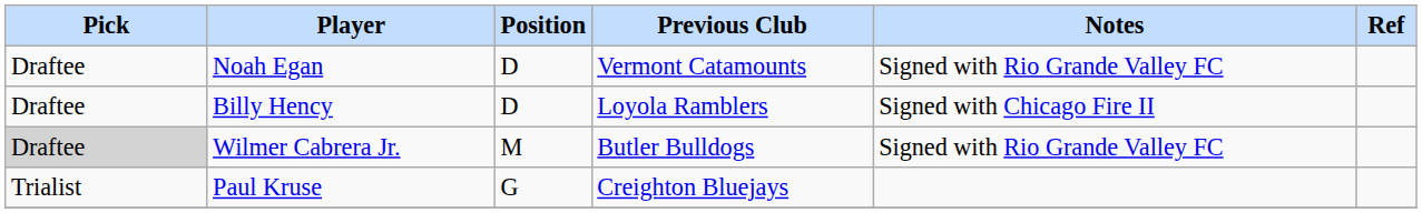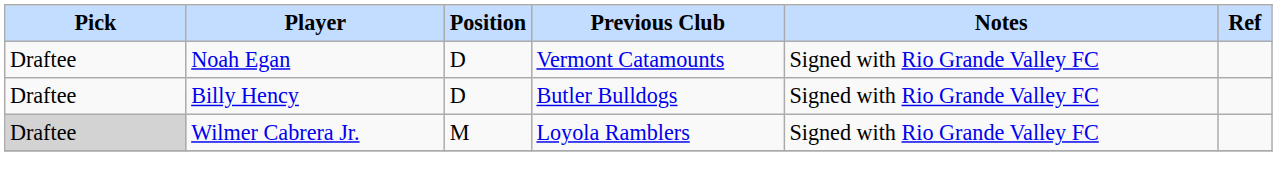Billy Hency | Previous Club: Loyola Ramblers -> Butler Bulldogs
Billy Hency | Notes: Signed with Chicago Fire II -> Signed with Rio Grande Valley FC
Wilmer Cabrera Jr. | Previous Club: Butler Bulldogs -> Loyola Ramblers
- row: Trialist | Paul Kruse | G | Creighton Bluejays
